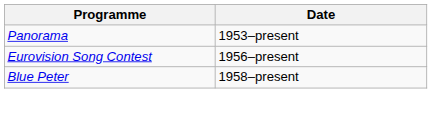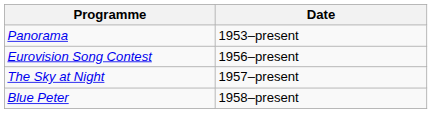+ row: The Sky at Night | 1957–present
